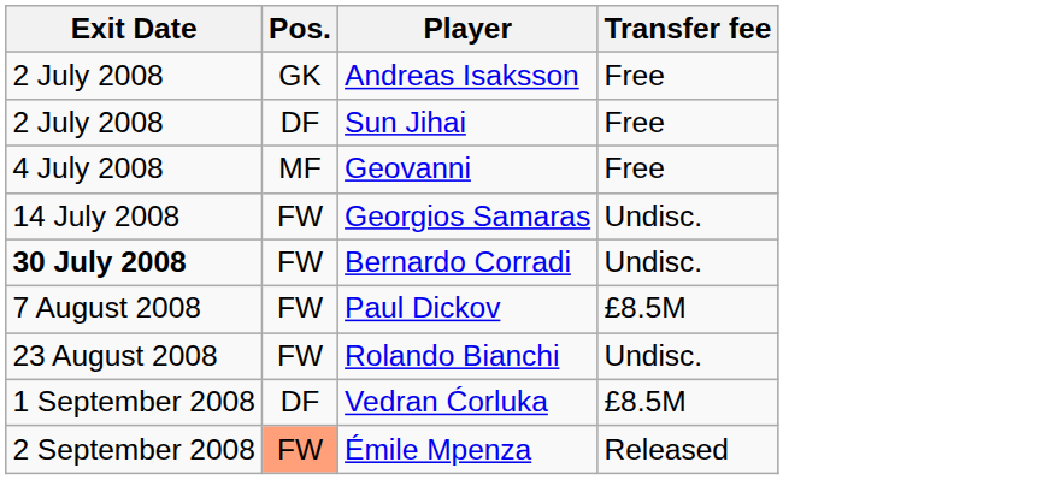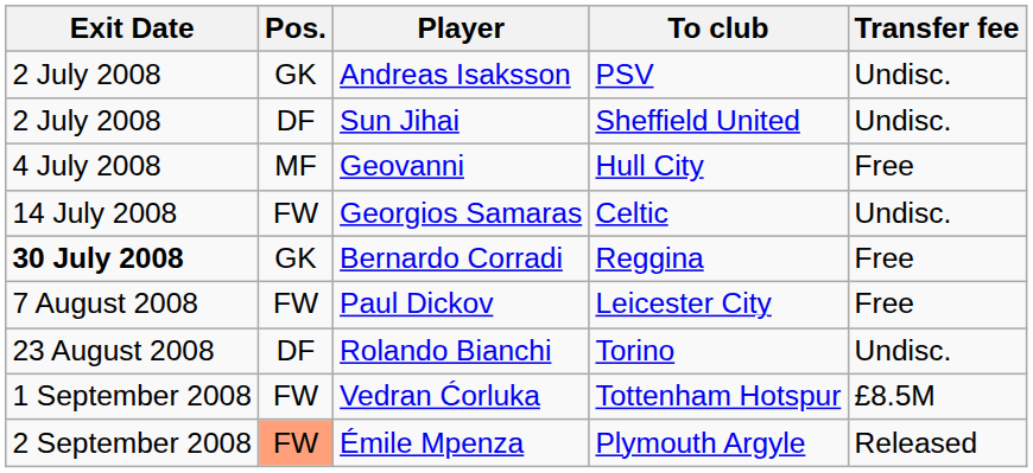+ column: To club | PSV | Sheffield United | Hull City | Celtic | Reggina | Leicester City | Torino | Tottenham Hotspur | Plymouth Argyle
Andreas Isaksson | Transfer fee: Free -> Undisc.
Sun Jihai | Transfer fee: Free -> Undisc.
Bernardo Corradi | Pos.: FW -> GK
Bernardo Corradi | Transfer fee: Undisc. -> Free
Paul Dickov | Transfer fee: £8.5M -> Free
Rolando Bianchi | Pos.: FW -> DF
Vedran Ćorluka | Pos.: DF -> FW
